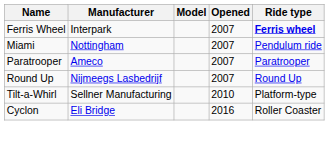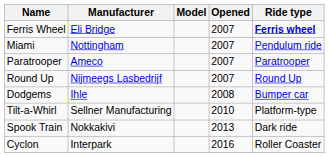Ferris Wheel | Manufacturer: Interpark -> Eli Bridge
+ row: Dodgems | Ihle | 2008 | Bumper car
+ row: Spook Train | Nokkakivi | 2013 | Dark ride
Cyclon | Manufacturer: Eli Bridge -> Interpark
